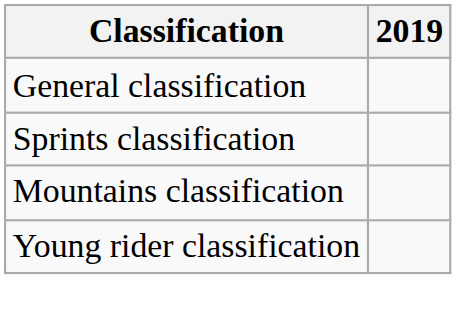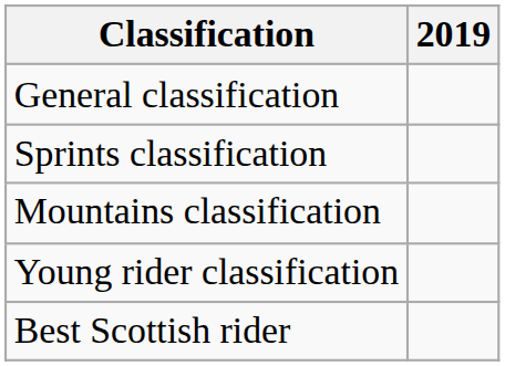+ row: Best Scottish rider
